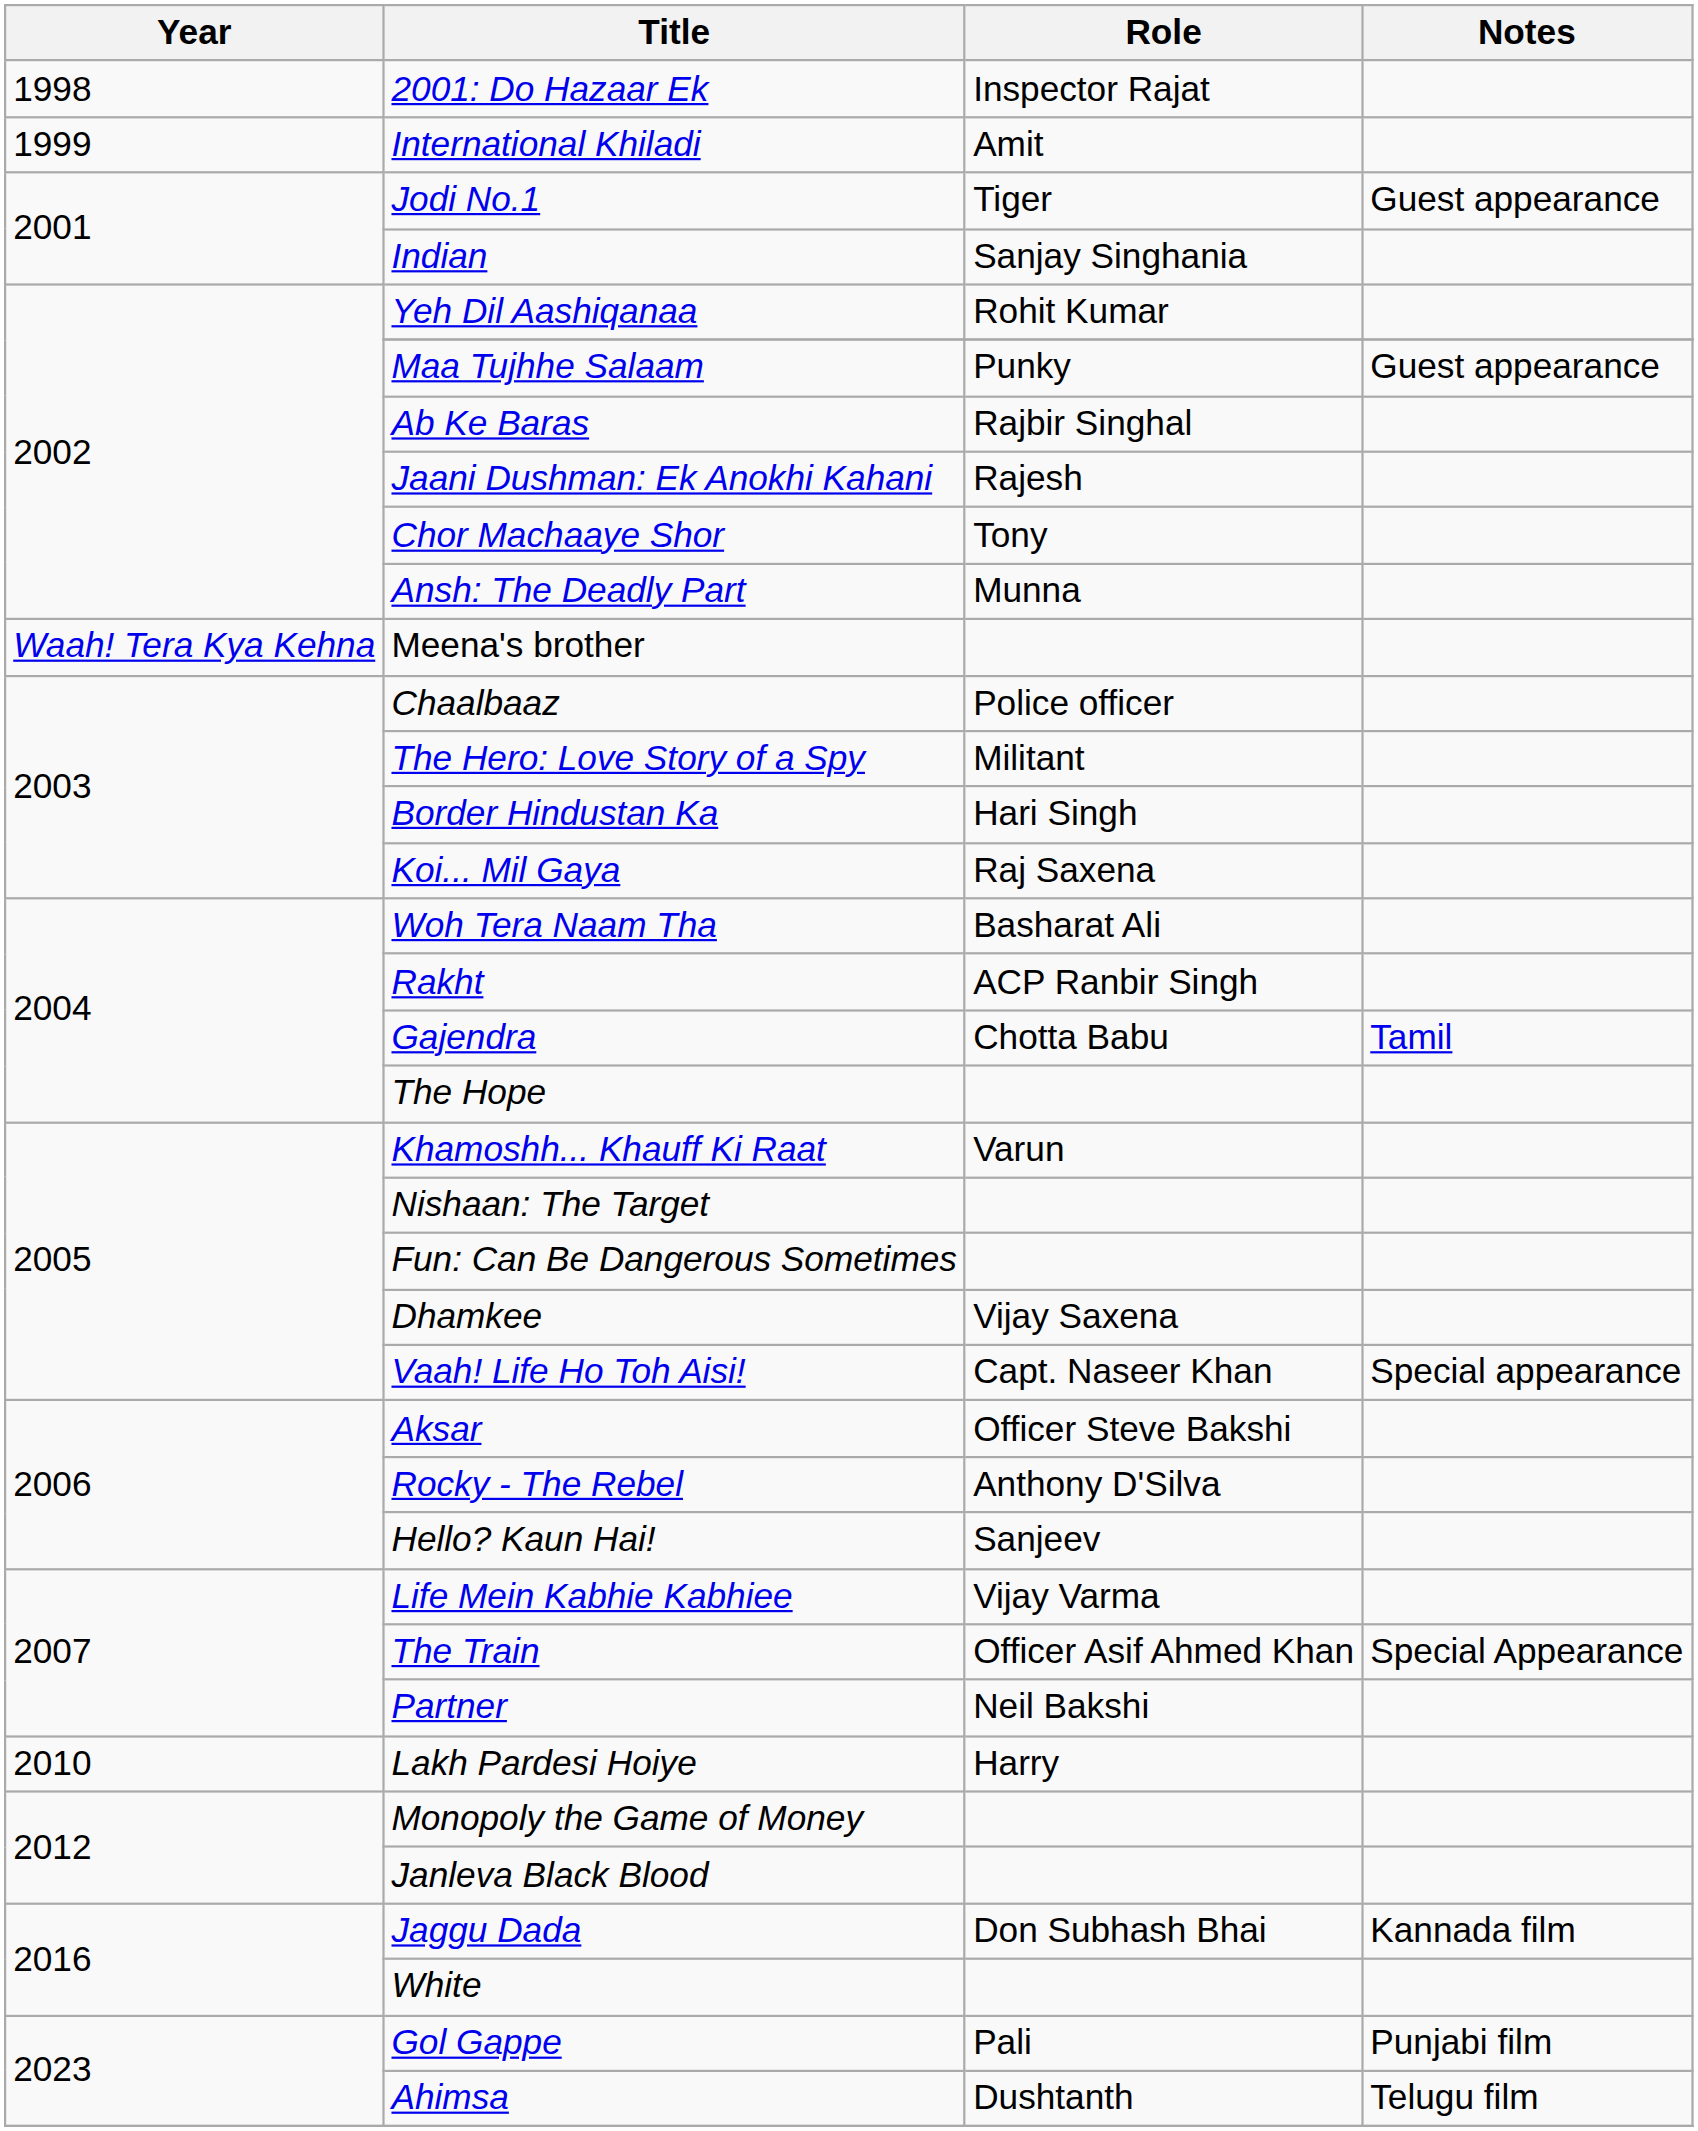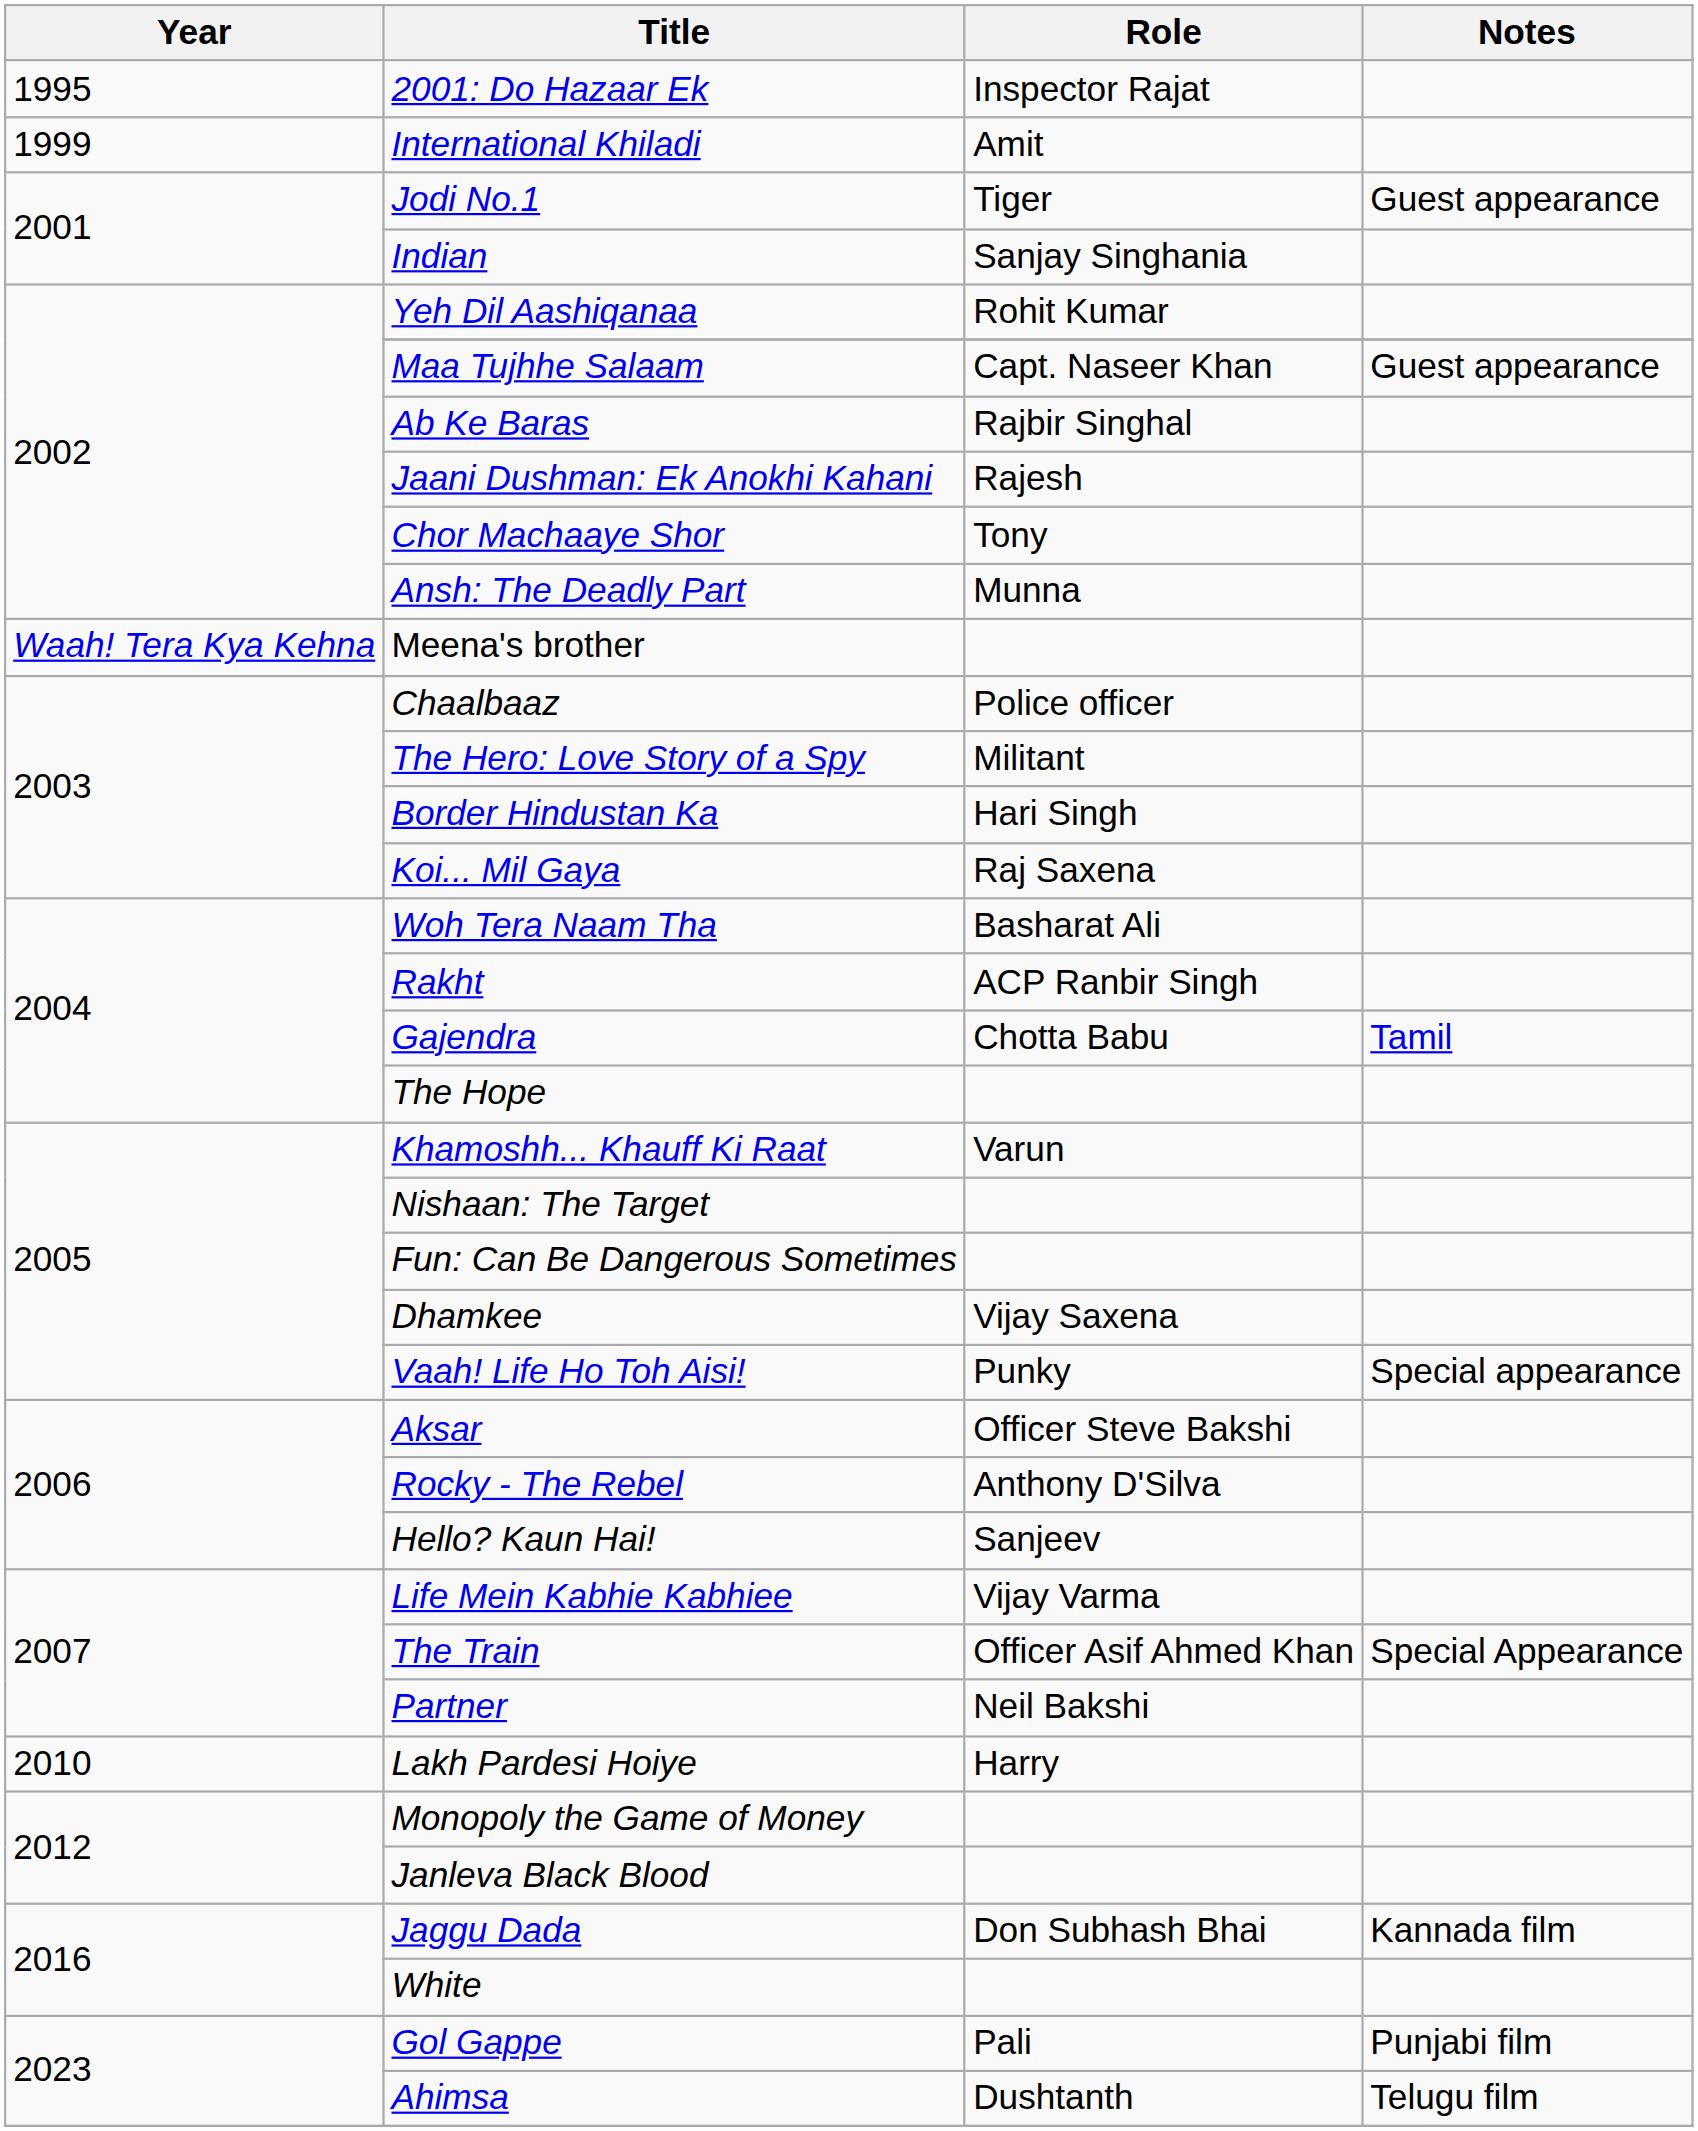2001: Do Hazaar Ek | Year: 1998 -> 1995
Maa Tujhhe Salaam | Role: Punky -> Capt. Naseer Khan
Vaah! Life Ho Toh Aisi! | Role: Capt. Naseer Khan -> Punky
